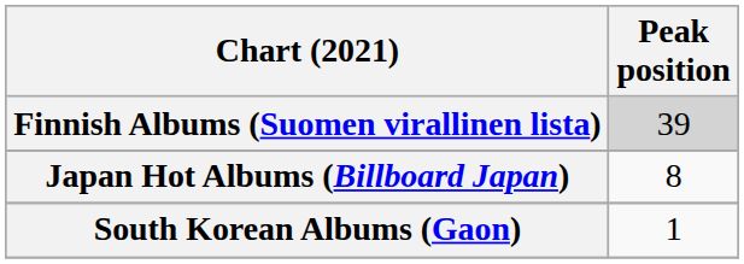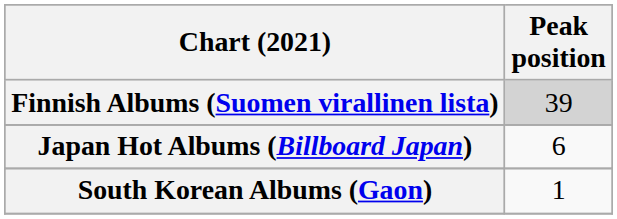Japan Hot Albums (Billboard Japan) | Peak position: 8 -> 6
